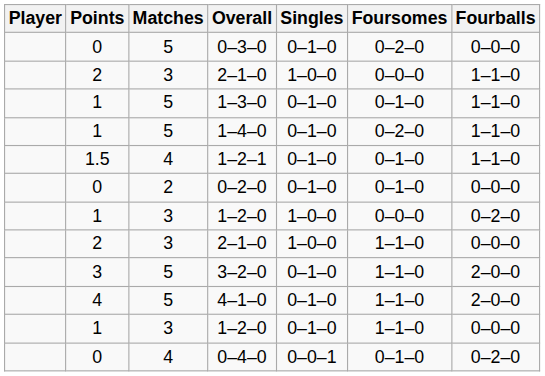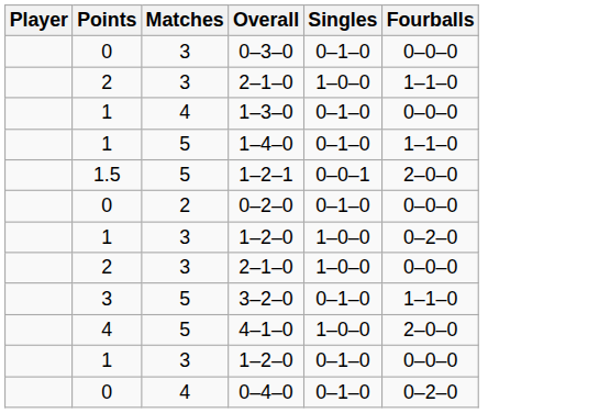- column: Foursomes | 0–2–0 | 0–0–0 | 0–1–0 | 0–2–0 | 0–1–0 | 0–1–0 | 0–0–0 | 1–1–0 | 1–1–0 | 1–1–0 | 1–1–0 | 0–1–0
0–3–0 | Matches: 5 -> 3
1–3–0 | Matches: 5 -> 4
1–3–0 | Fourballs: 1–1–0 -> 0–0–0
1–2–1 | Matches: 4 -> 5
1–2–1 | Singles: 0–1–0 -> 0–0–1
1–2–1 | Fourballs: 1–1–0 -> 2–0–0
3–2–0 | Fourballs: 2–0–0 -> 1–1–0
4–1–0 | Singles: 0–1–0 -> 1–0–0
0–4–0 | Singles: 0–0–1 -> 0–1–0
